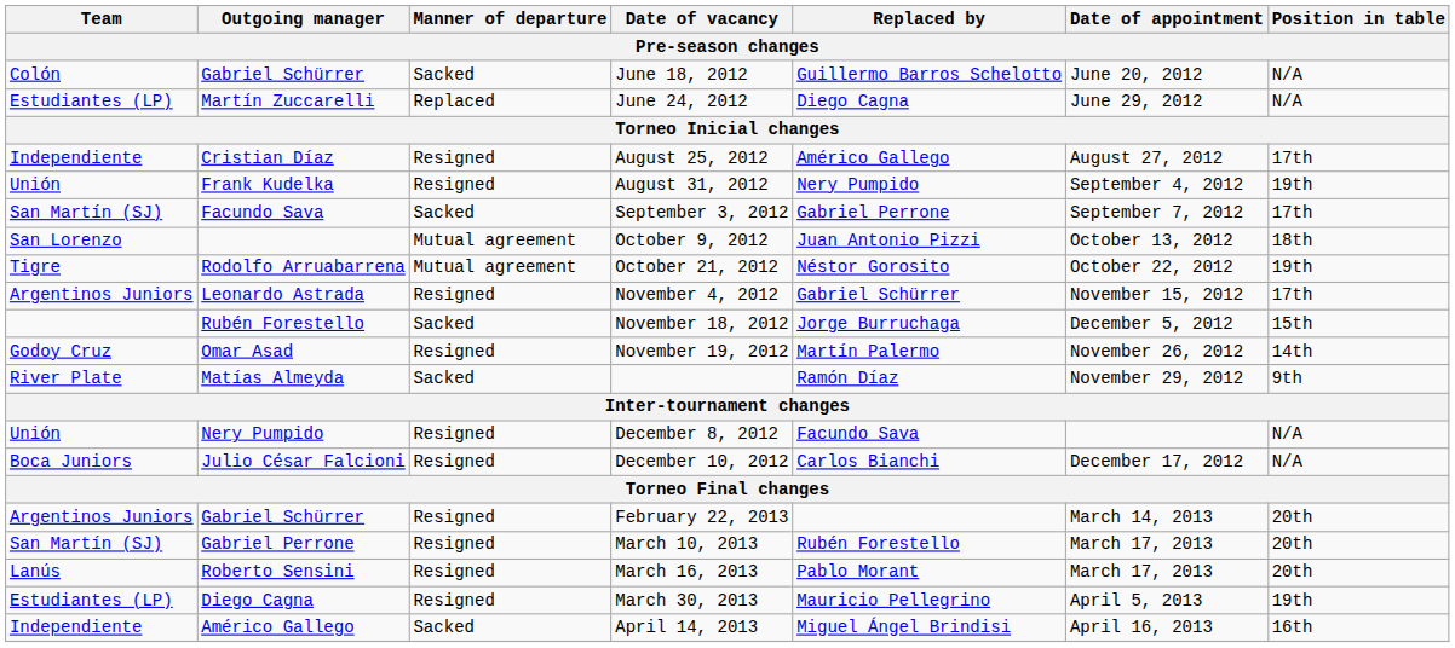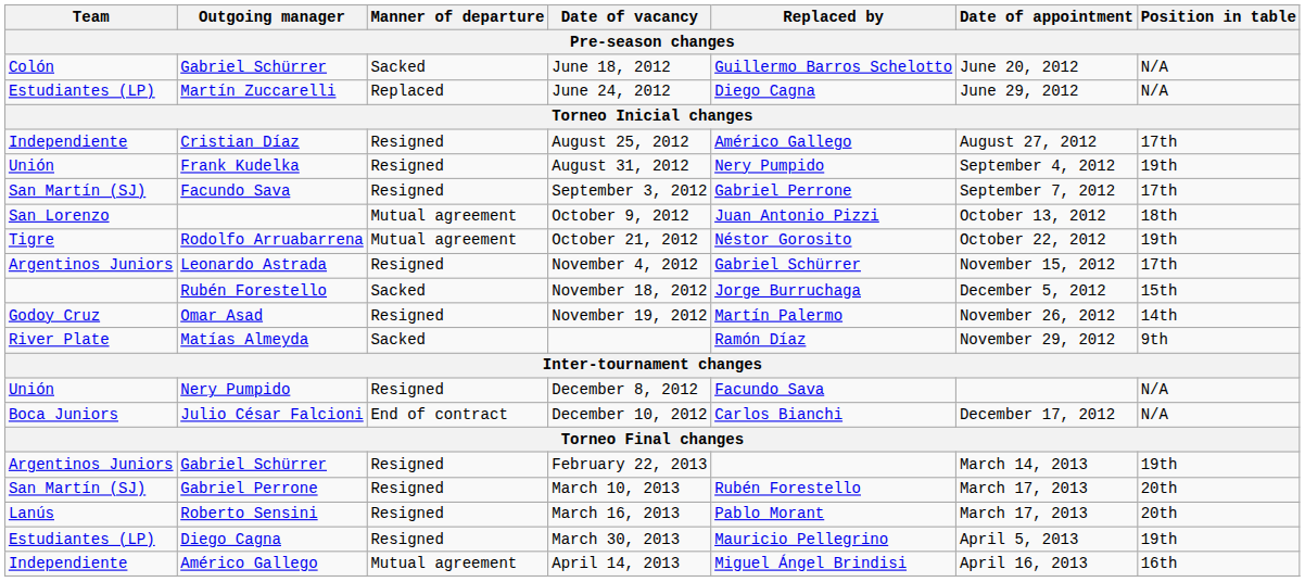September 3, 2012 | Manner of departure: Sacked -> Resigned
December 10, 2012 | Manner of departure: Resigned -> End of contract
February 22, 2013 | Position in table: 20th -> 19th
April 14, 2013 | Manner of departure: Sacked -> Mutual agreement
